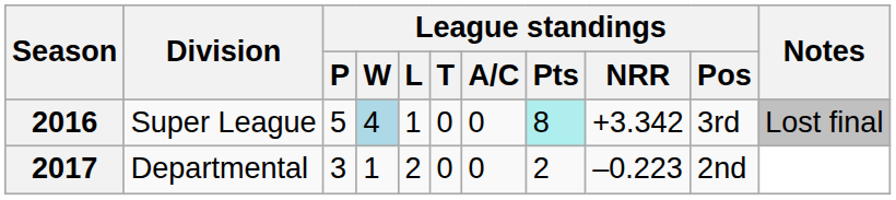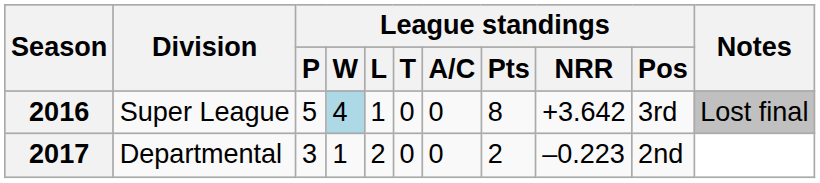2016 | League standings / Pts: paleturquoise background -> no background
2016 | League standings / NRR: +3.342 -> +3.642
